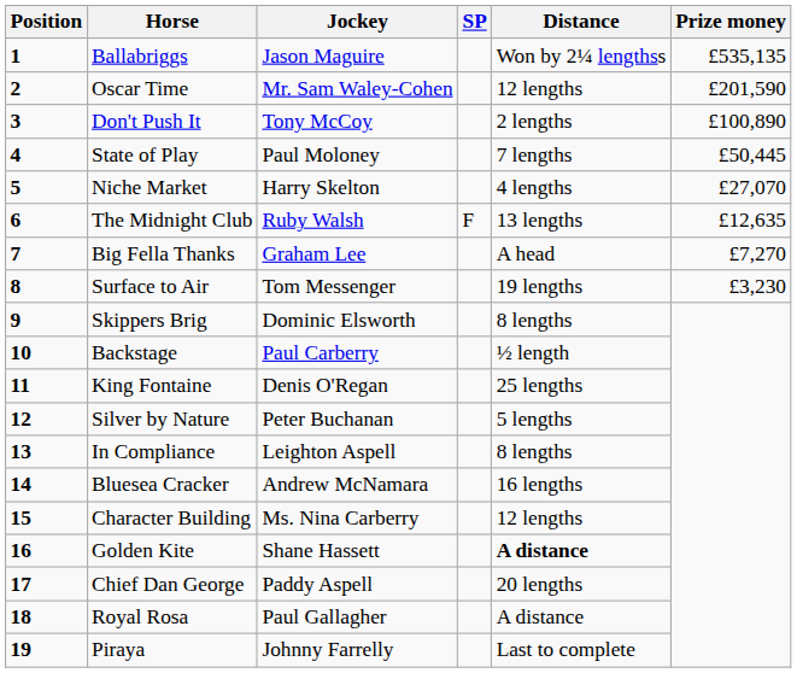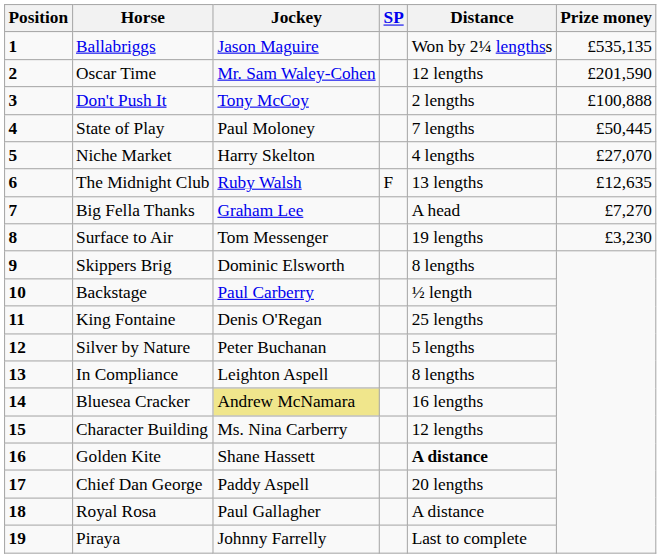Don't Push It | Prize money: £100,890 -> £100,888
Bluesea Cracker | Jockey: no background -> khaki background
